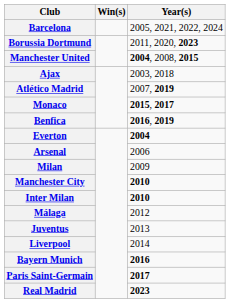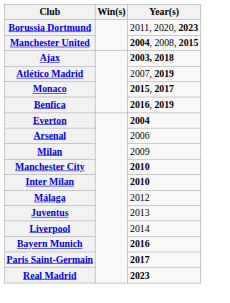- row: Barcelona | 2005, 2021, 2022, 2024
Ajax | Year(s): normal -> bold
